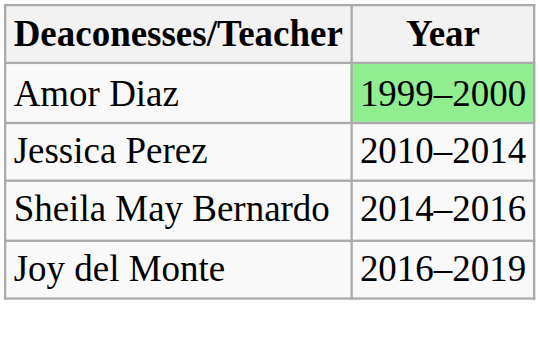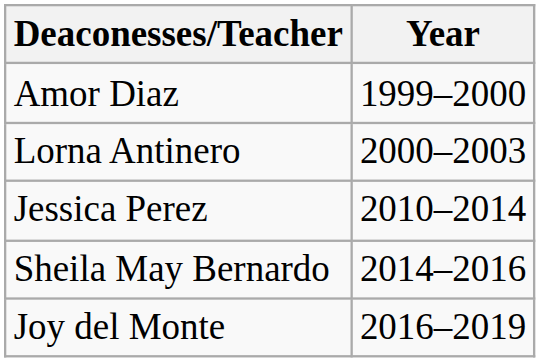Amor Diaz | Year: lightgreen background -> no background
+ row: Lorna Antinero | 2000–2003
